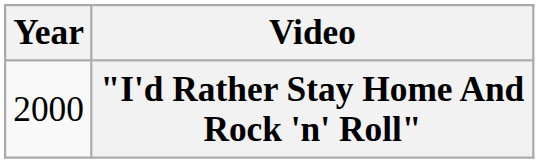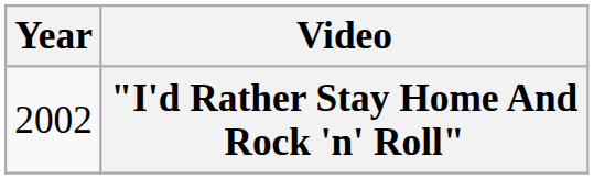"I'd Rather Stay Home And Rock 'n' Roll" | Year: 2000 -> 2002
